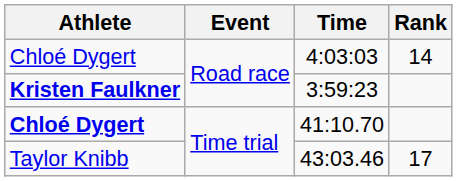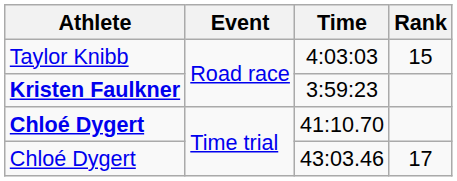4:03:03 | Athlete: Chloé Dygert -> Taylor Knibb
4:03:03 | Rank: 14 -> 15
43:03.46 | Athlete: Taylor Knibb -> Chloé Dygert
